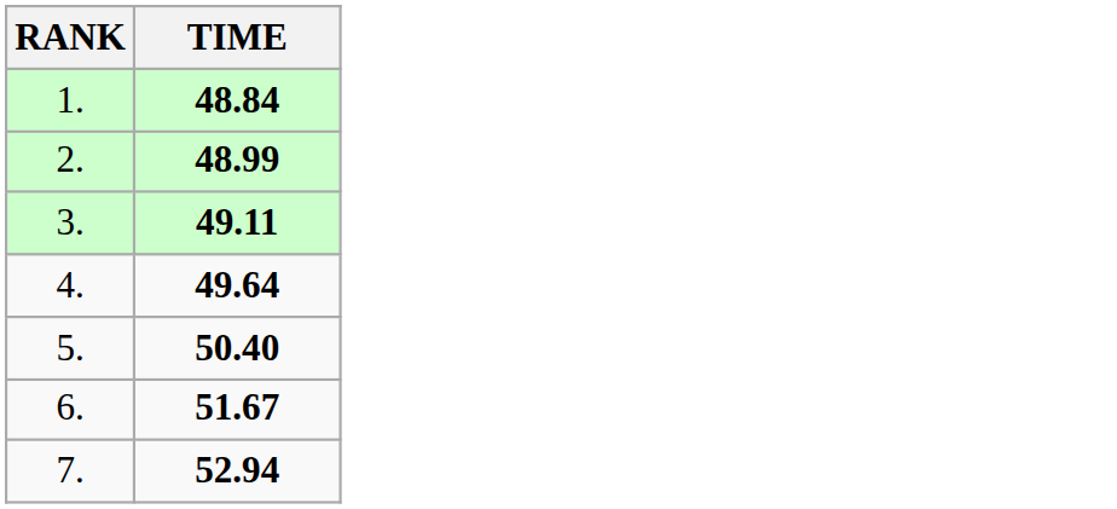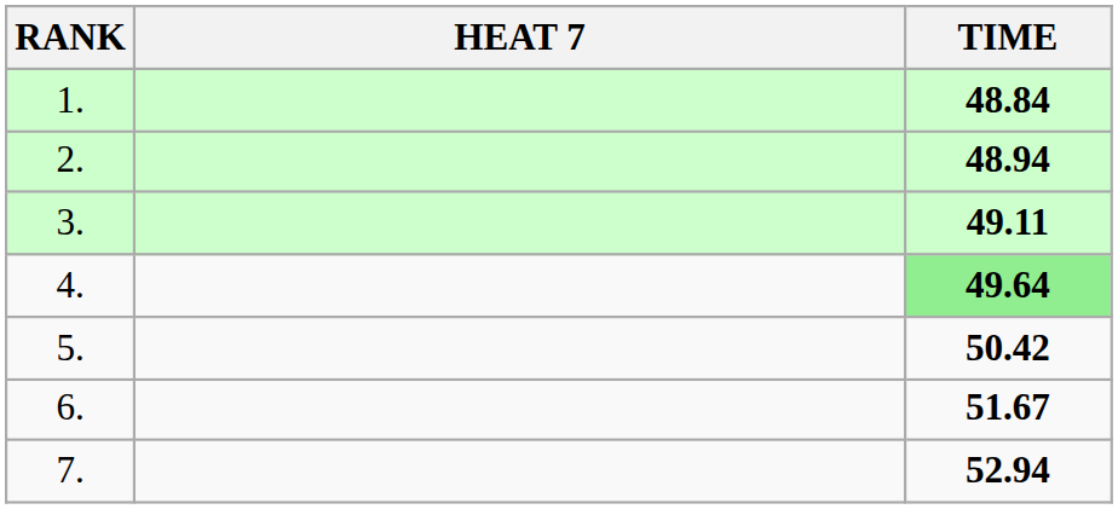+ column: HEAT 7
2. | TIME: 48.99 -> 48.94
4. | TIME: no background -> lightgreen background
5. | TIME: 50.40 -> 50.42
